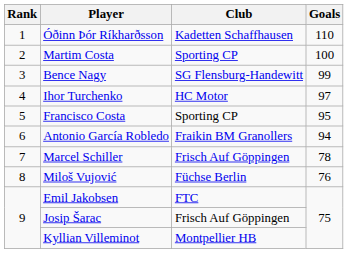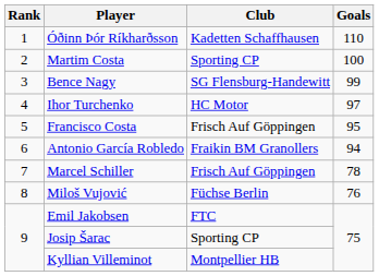Francisco Costa | Club: Sporting CP -> Frisch Auf Göppingen
Josip Šarac | Club: Frisch Auf Göppingen -> Sporting CP
